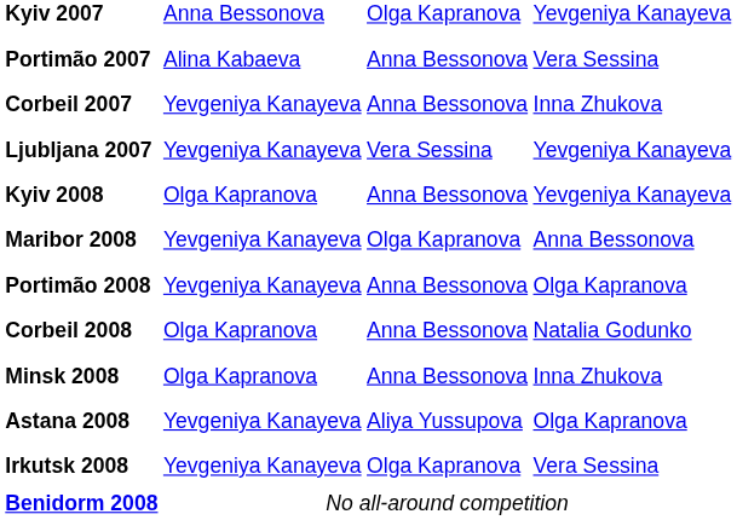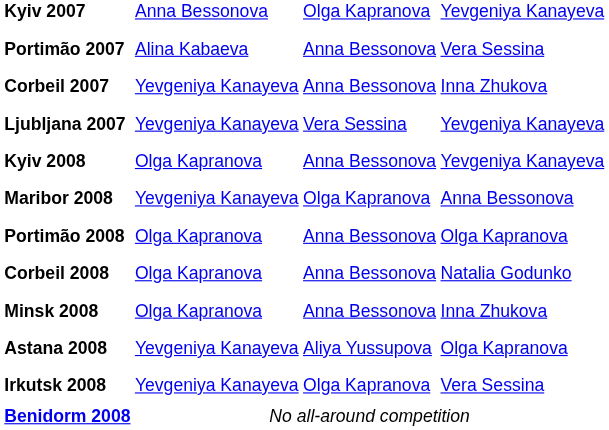Portimão 2008 | column 2: Yevgeniya Kanayeva -> Olga Kapranova
